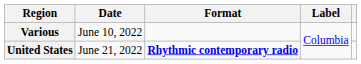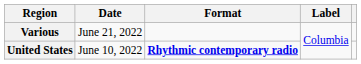Various | Date: June 10, 2022 -> June 21, 2022
United States | Date: June 21, 2022 -> June 10, 2022
